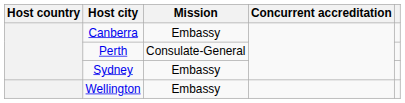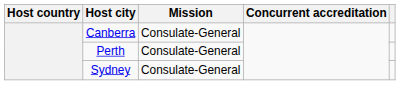Canberra | Mission: Embassy -> Consulate-General
Sydney | Mission: Embassy -> Consulate-General
- row: Wellington | Embassy
